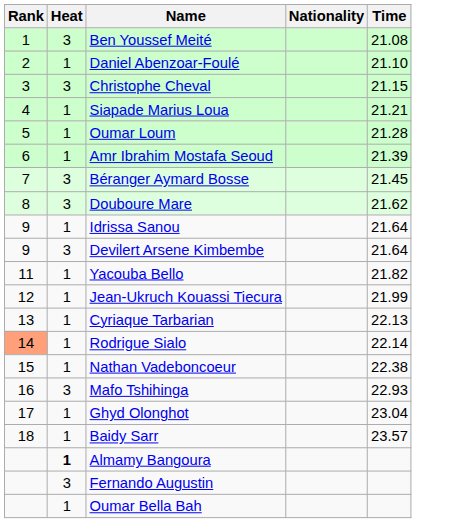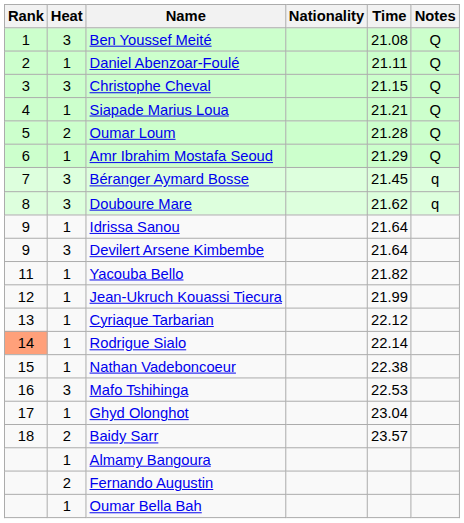+ column: Notes | Q | Q | Q | Q | Q | Q | q | q
Daniel Abenzoar-Foulé | Time: 21.10 -> 21.11
Oumar Loum | Heat: 1 -> 2
Amr Ibrahim Mostafa Seoud | Time: 21.39 -> 21.29
Cyriaque Tarbarian | Time: 22.13 -> 22.12
Mafo Tshihinga | Time: 22.93 -> 22.53
Baidy Sarr | Heat: 1 -> 2
Almamy Bangoura | Heat: bold -> normal
Fernando Augustin | Heat: 3 -> 2
